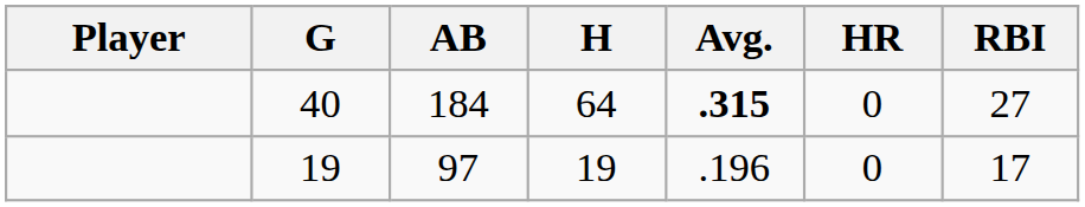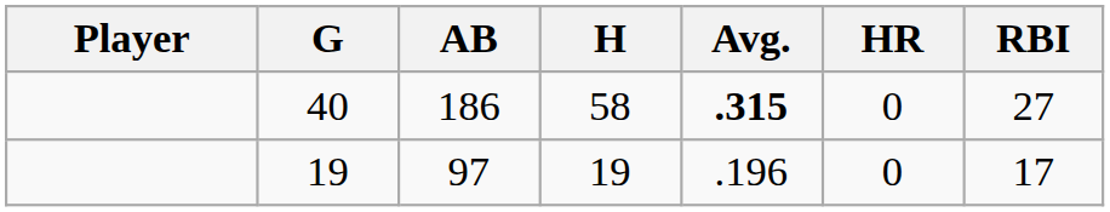40 | AB: 184 -> 186
40 | H: 64 -> 58
